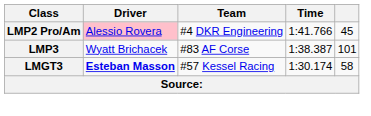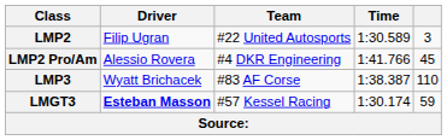+ row: LMP2 | Filip Ugran | #22 United Autosports | 1:30.589 | 3
LMP2 Pro/Am | Driver: pink background -> no background
LMP3 | column 5: 101 -> 110
LMGT3 | column 5: 58 -> 59
